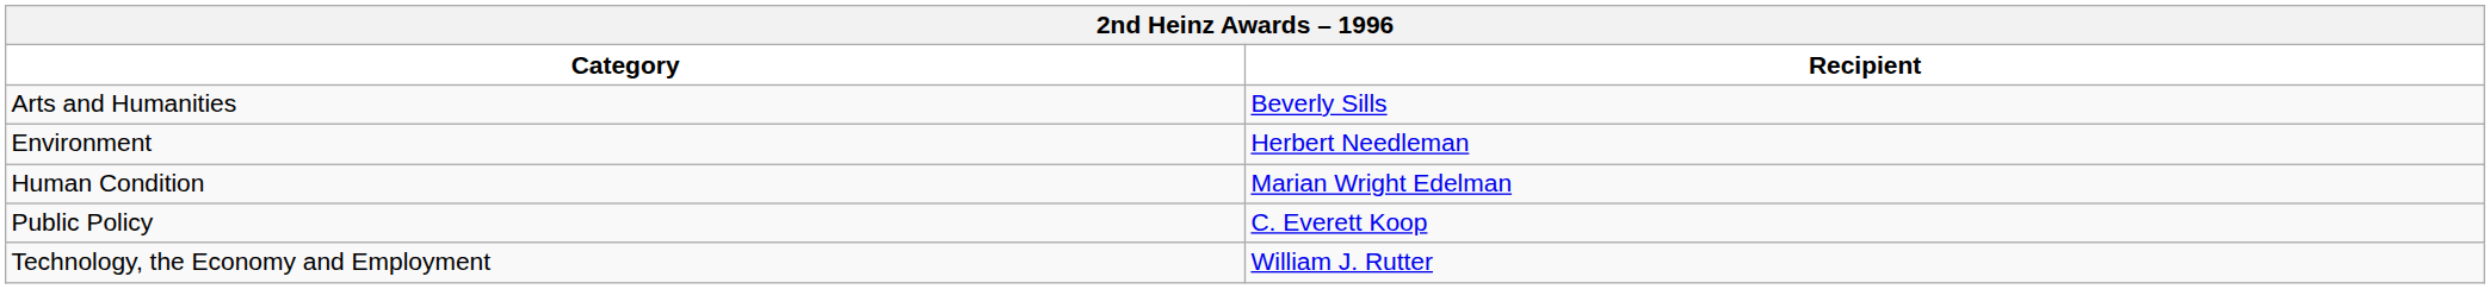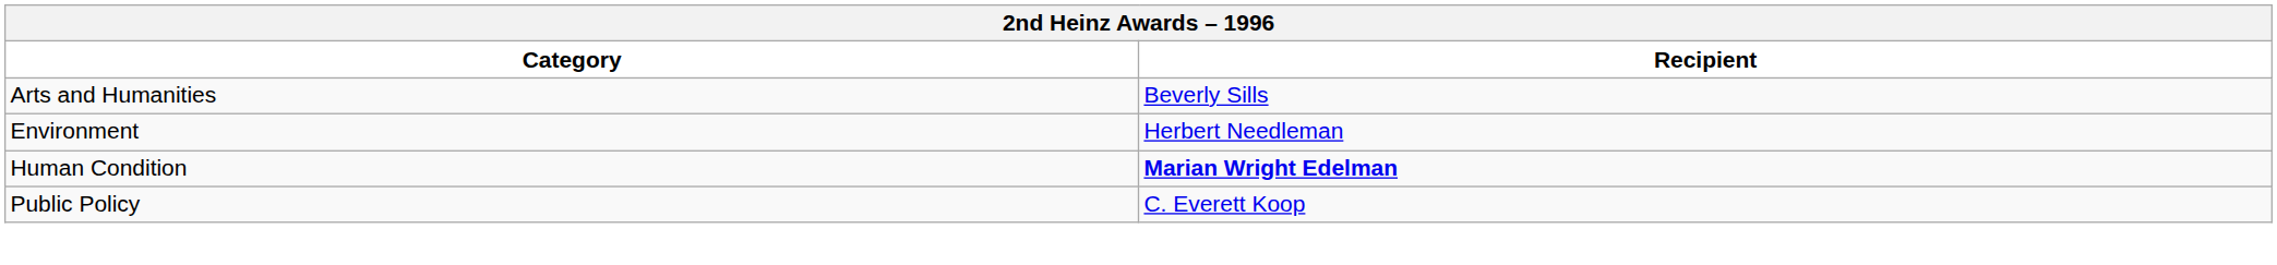Human Condition | Recipient: normal -> bold
- row: Technology, the Economy and Employment | William J. Rutter
